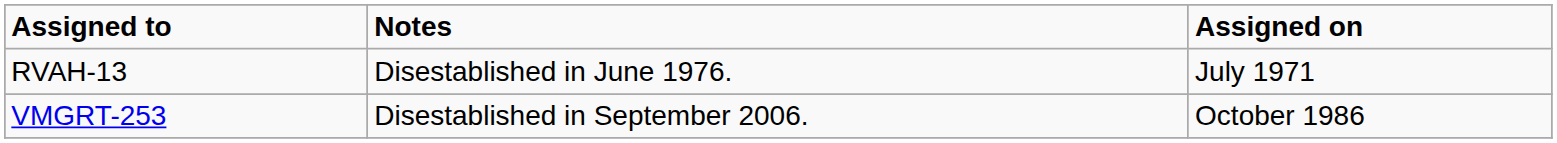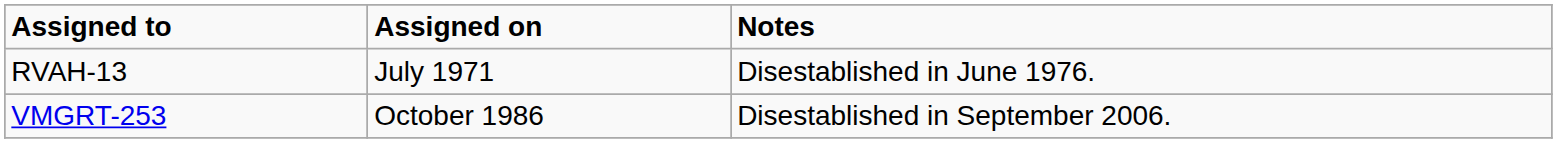columns swapped: Assigned on <-> Notes
